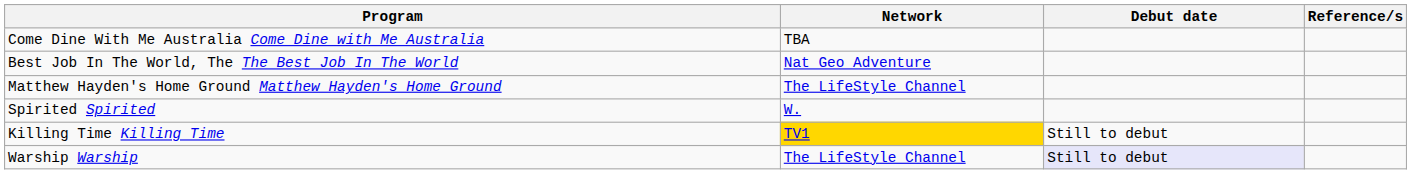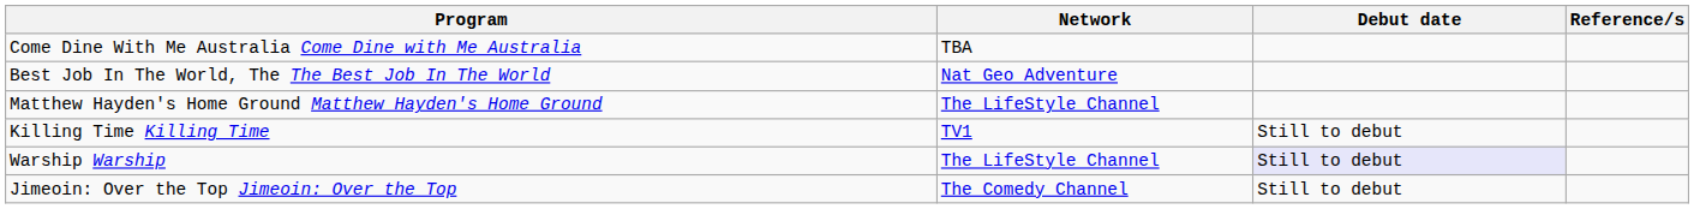- row: Spirited Spirited | W.
Killing Time Killing Time | Network: gold background -> no background
+ row: Jimeoin: Over the Top Jimeoin: Over the Top | The Comedy Channel | Still to debut
